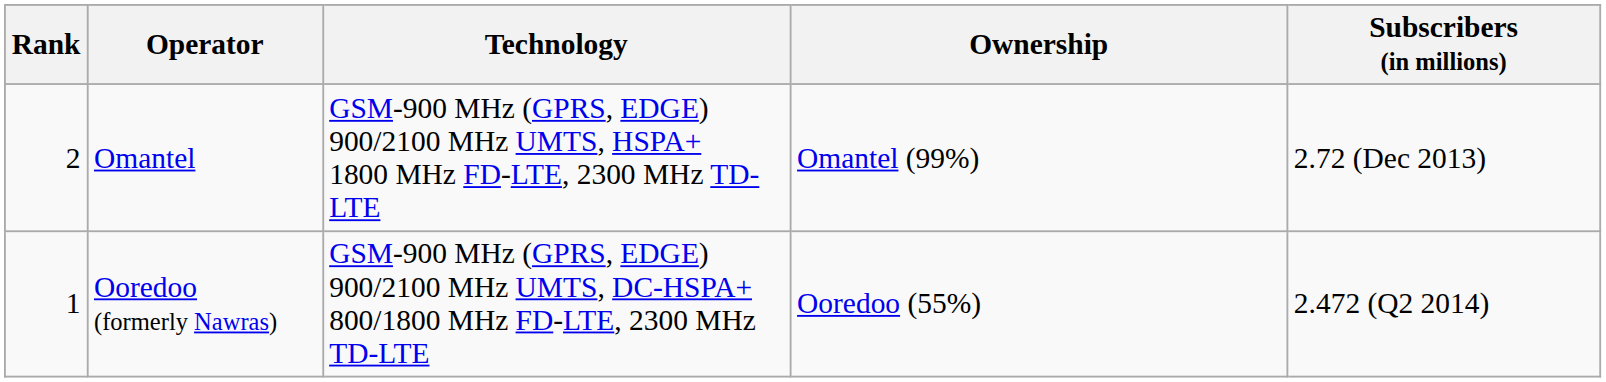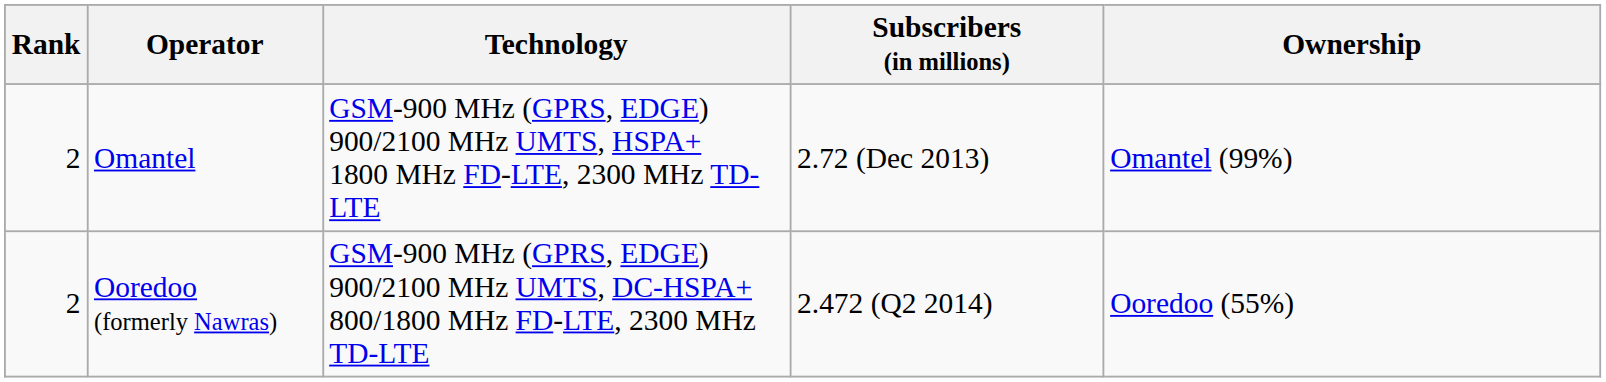columns swapped: Subscribers (in millions) <-> Ownership
Ooredoo (formerly Nawras) | Rank: 1 -> 2
